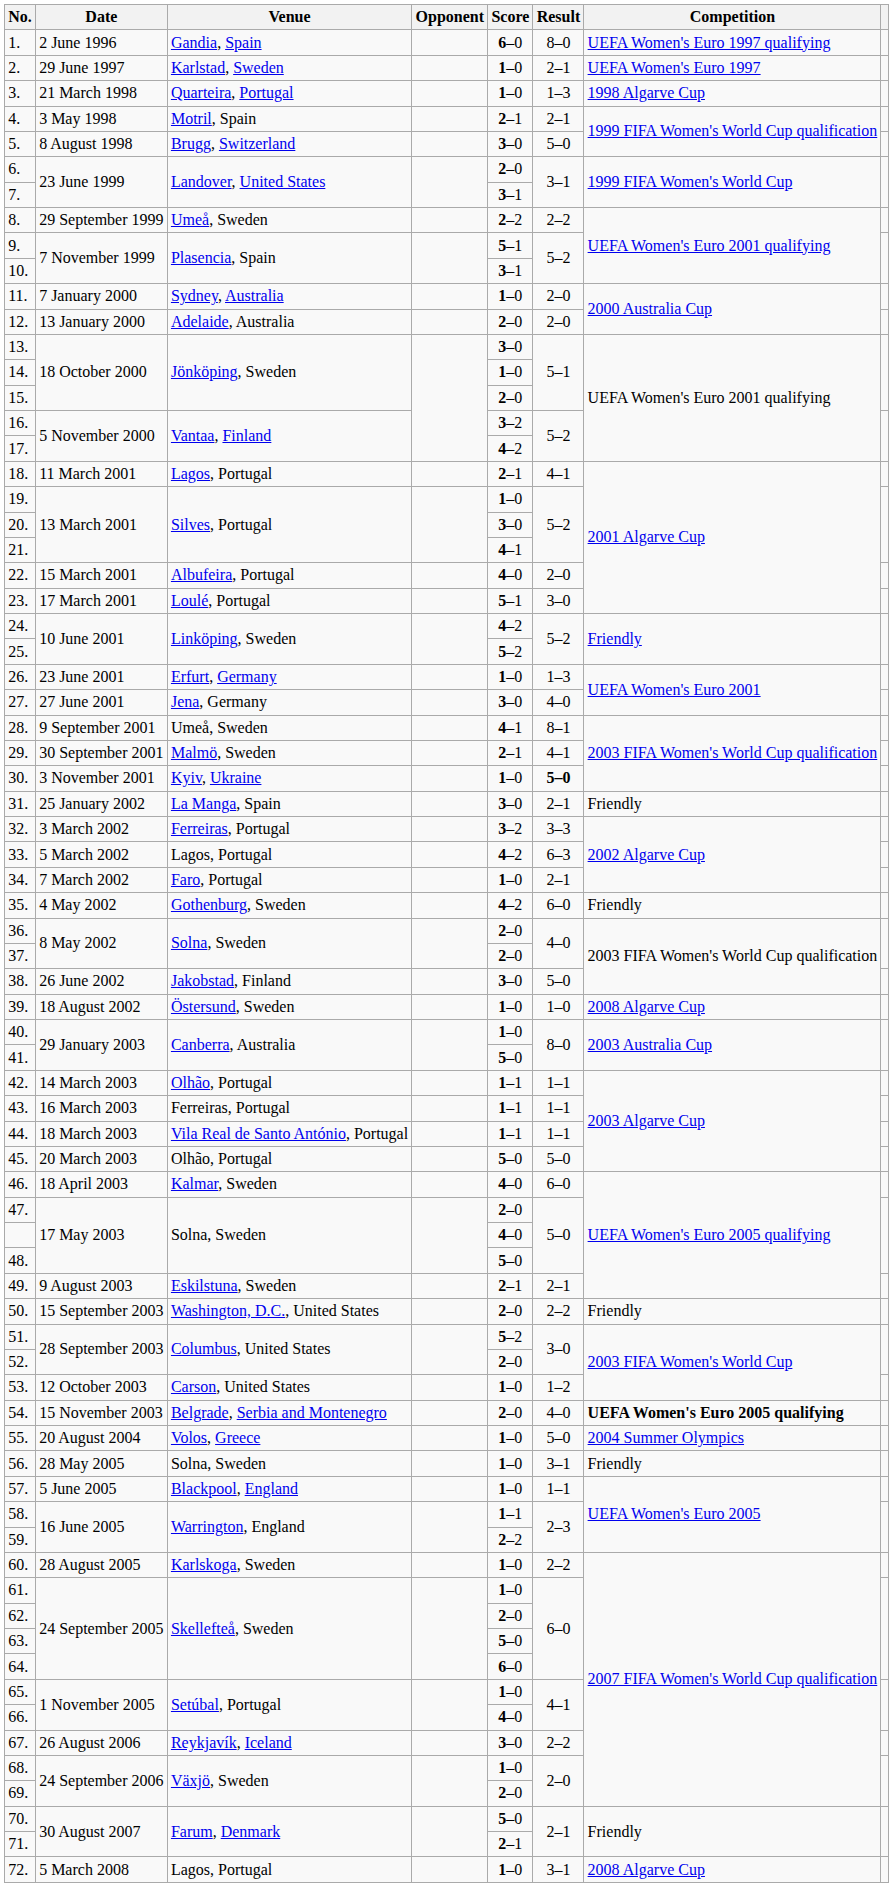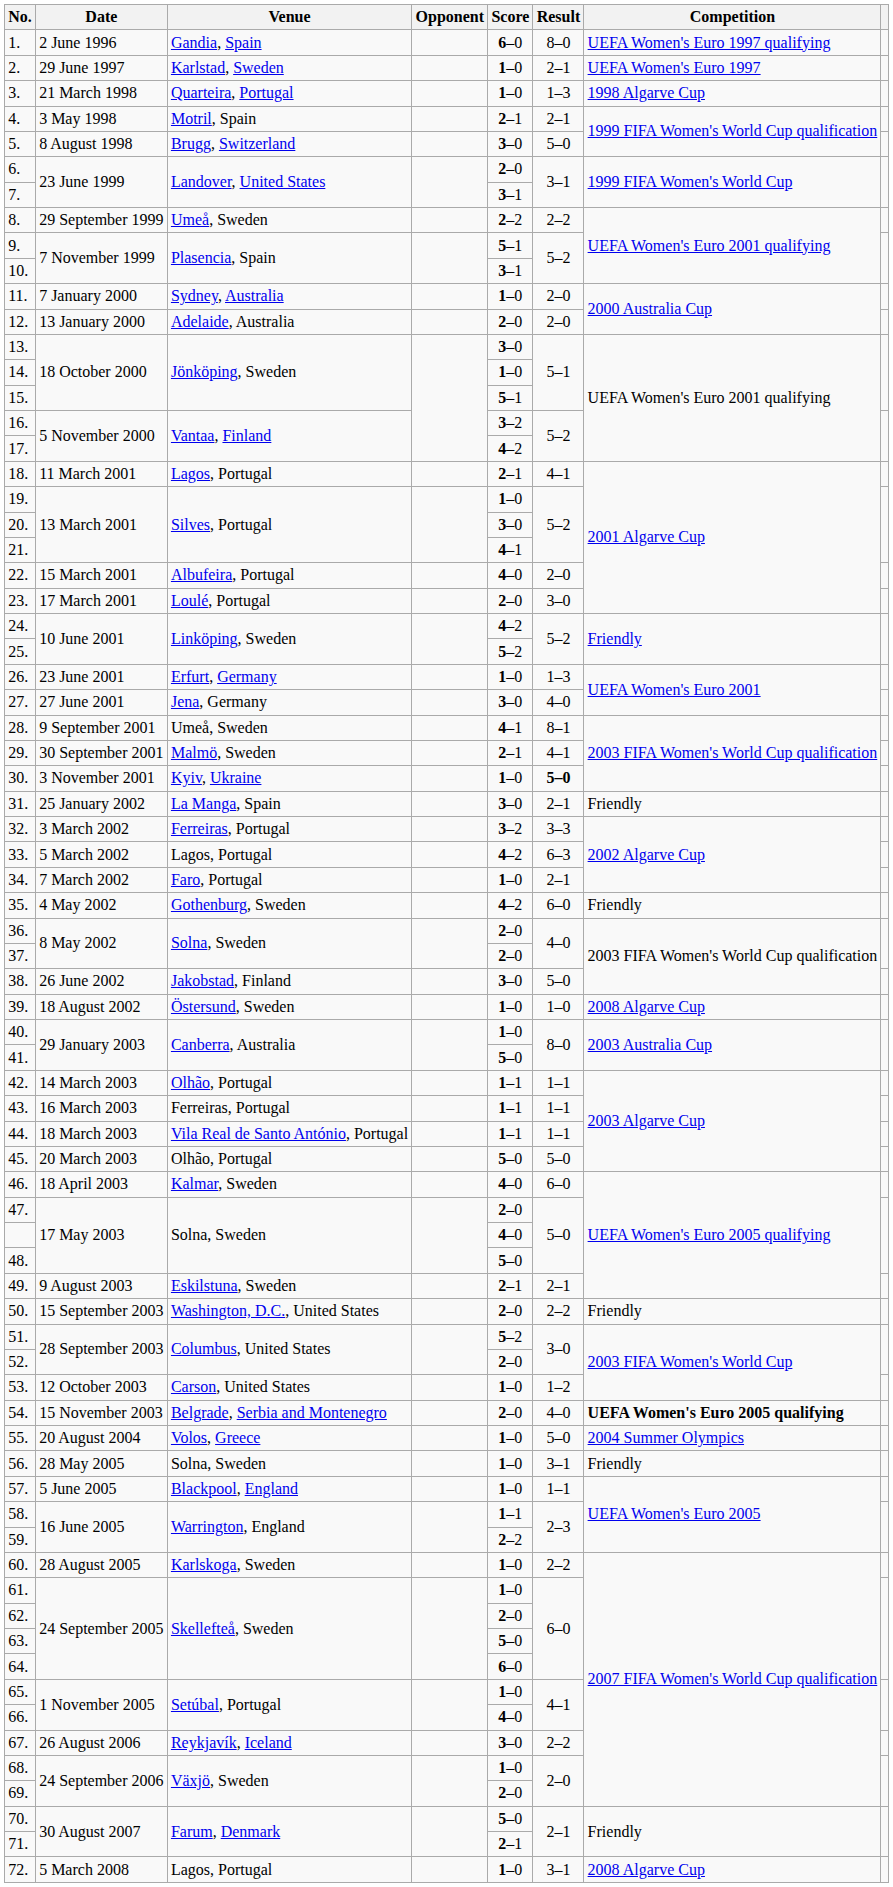15. | Score: 2–0 -> 5–1
23. | Score: 5–1 -> 2–0
